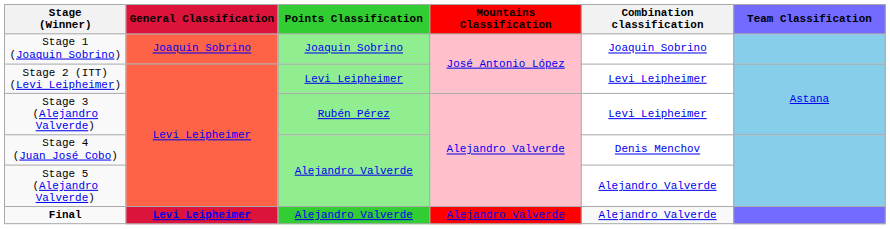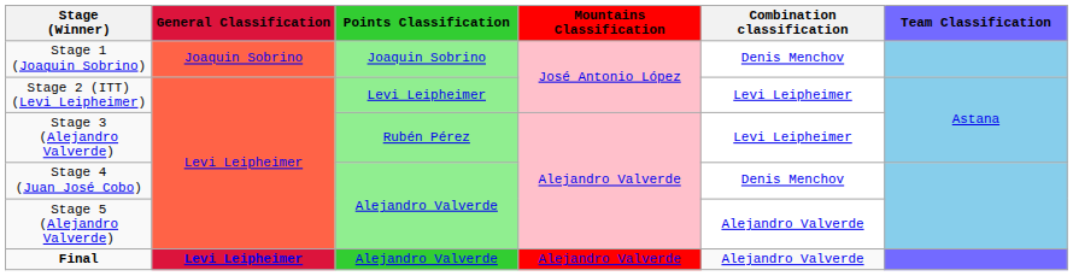Stage 1 (Joaquin Sobrino) | Combination classification: Joaquin Sobrino -> Denis Menchov
